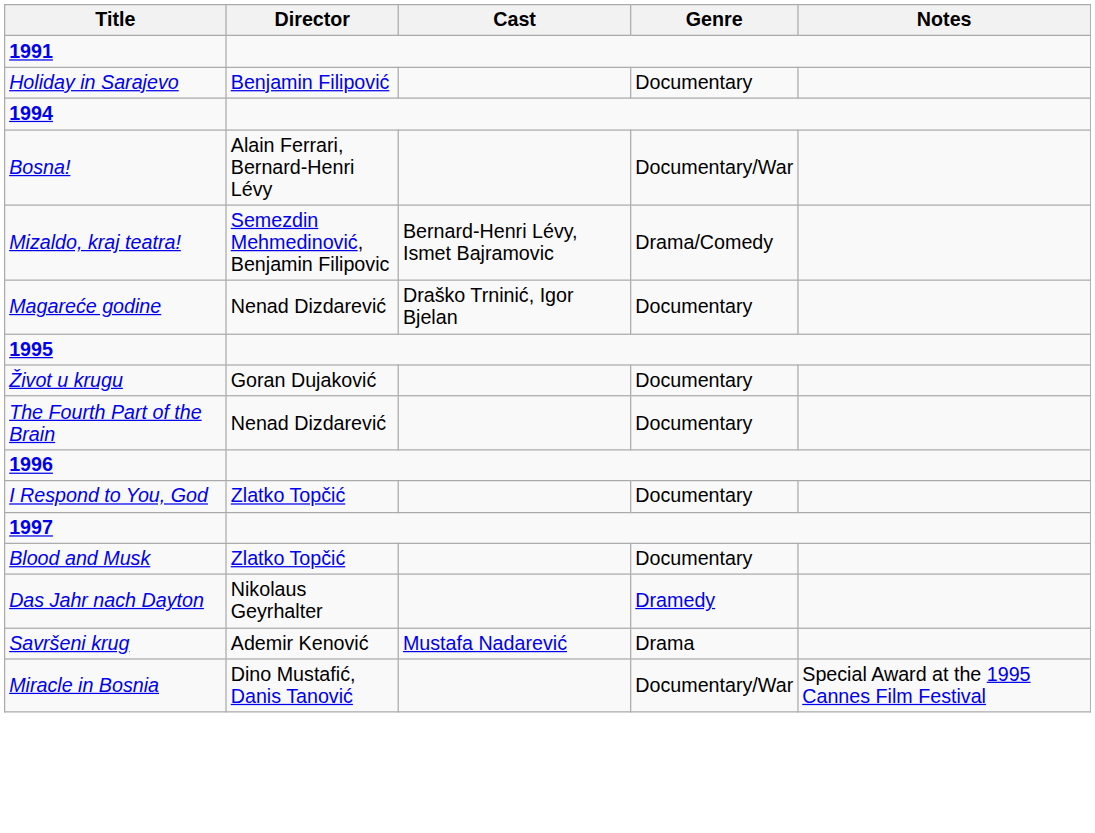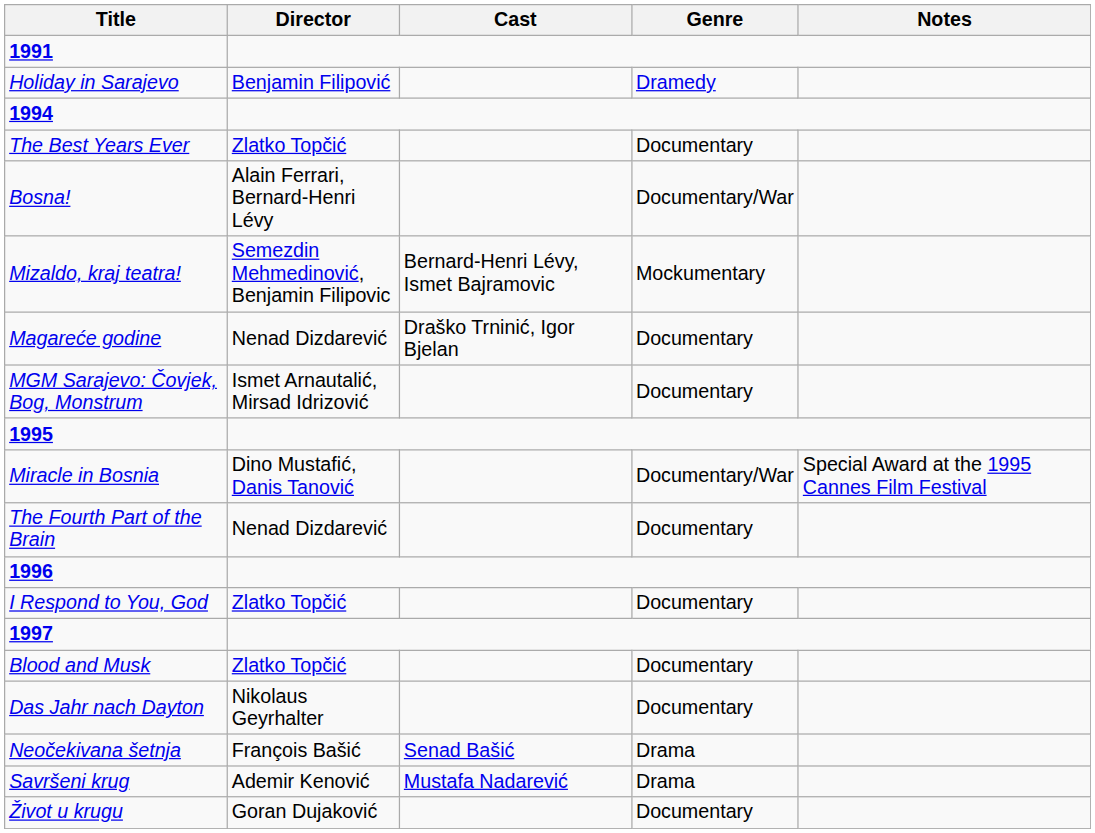Holiday in Sarajevo | Genre: Documentary -> Dramedy
+ row: The Best Years Ever | Zlatko Topčić | Documentary
Mizaldo, kraj teatra! | Genre: Drama/Comedy -> Mockumentary
+ row: MGM Sarajevo: Čovjek, Bog, Monstrum | Ismet Arnautalić, Mirsad Idrizović | Documentary
rows swapped: Miracle in Bosnia <-> Život u krugu
Das Jahr nach Dayton | Genre: Dramedy -> Documentary
+ row: Neočekivana šetnja | François Bašić | Senad Bašić | Drama
